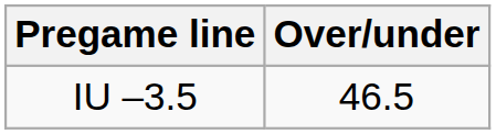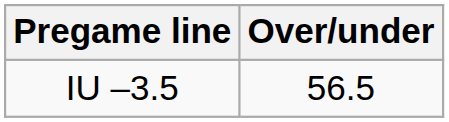IU –3.5 | Over/under: 46.5 -> 56.5
